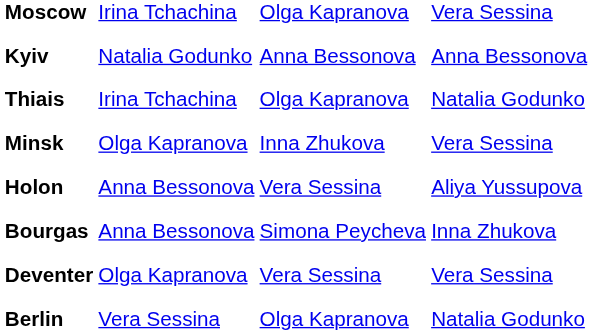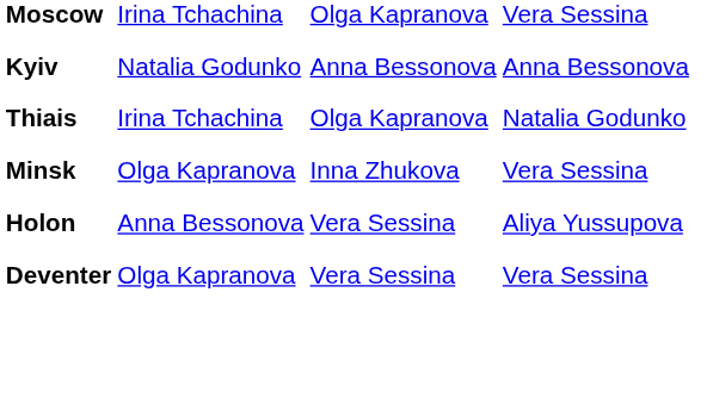- row: Bourgas | Anna Bessonova | Simona Peycheva | Inna Zhukova
- row: Berlin | Vera Sessina | Olga Kapranova | Natalia Godunko
